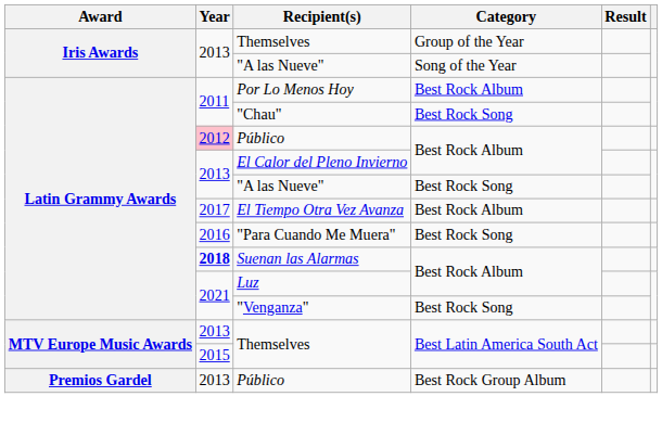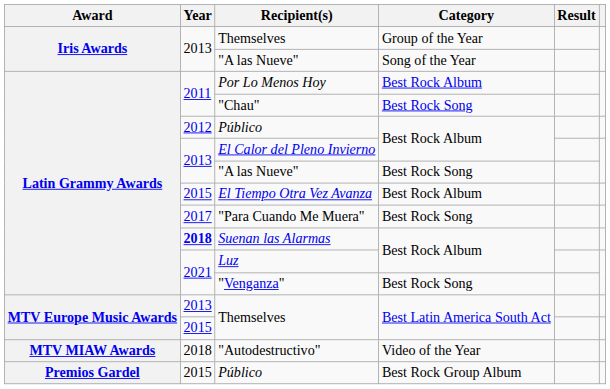Público / Best Rock Album | Year: pink background -> no background
El Tiempo Otra Vez Avanza | Year: 2017 -> 2015
"Para Cuando Me Muera" | Year: 2016 -> 2017
+ row: MTV MIAW Awards | 2018 | "Autodestructivo" | Video of the Year
Público / Best Rock Group Album | Year: 2013 -> 2015
